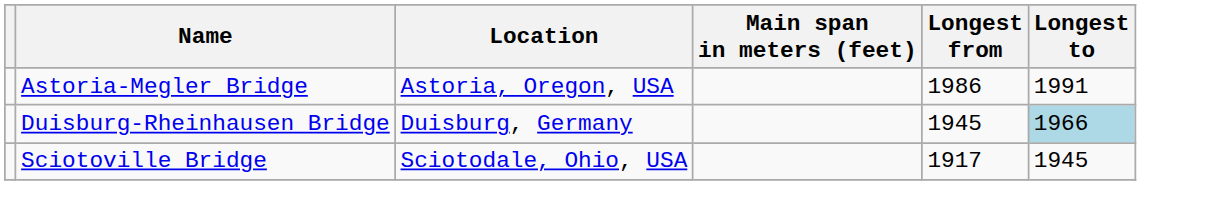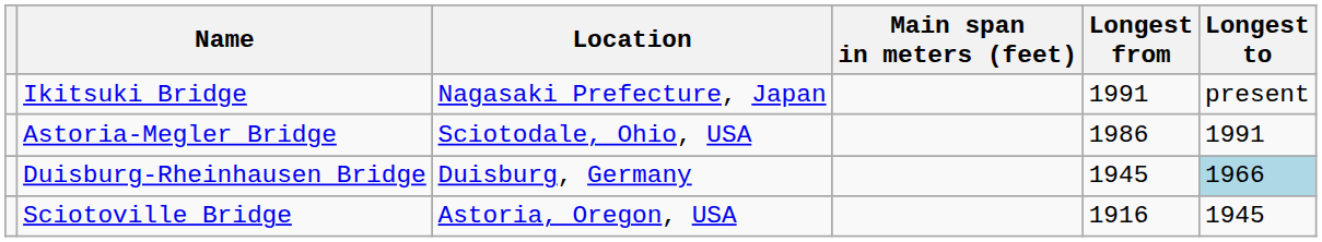+ row: Ikitsuki Bridge | Nagasaki Prefecture, Japan | 1991 | present
Astoria-Megler Bridge | Location: Astoria, Oregon, USA -> Sciotodale, Ohio, USA
Sciotoville Bridge | Location: Sciotodale, Ohio, USA -> Astoria, Oregon, USA
Sciotoville Bridge | Longest from: 1917 -> 1916
